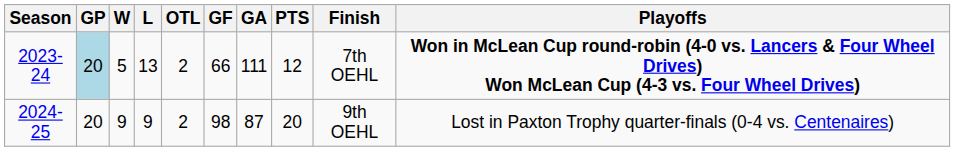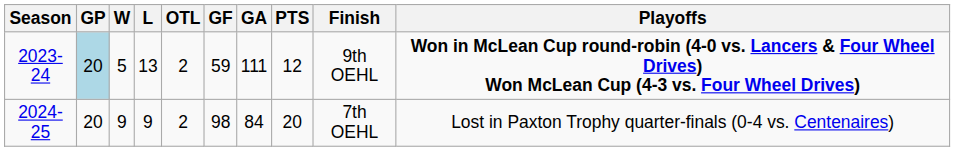2023-24 | GF: 66 -> 59
2023-24 | Finish: 7th OEHL -> 9th OEHL
2024-25 | GA: 87 -> 84
2024-25 | Finish: 9th OEHL -> 7th OEHL
